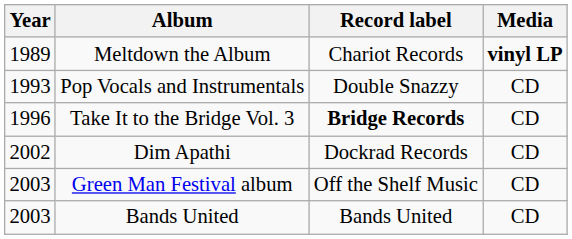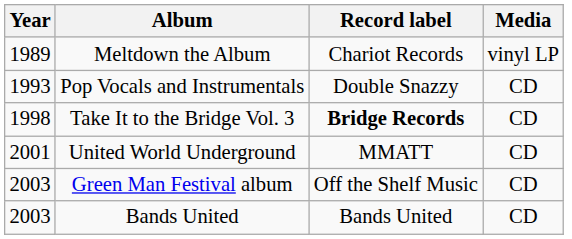Meltdown the Album | Media: bold -> normal
Take It to the Bridge Vol. 3 | Year: 1996 -> 1998
+ row: 2001 | United World Underground | MMATT | CD
- row: 2002 | Dim Apathi | Dockrad Records | CD
